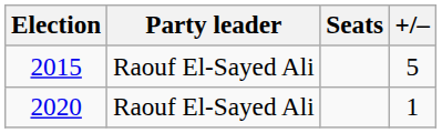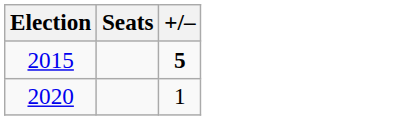- column: Party leader | Raouf El-Sayed Ali | Raouf El-Sayed Ali
2015 | +/–: normal -> bold
